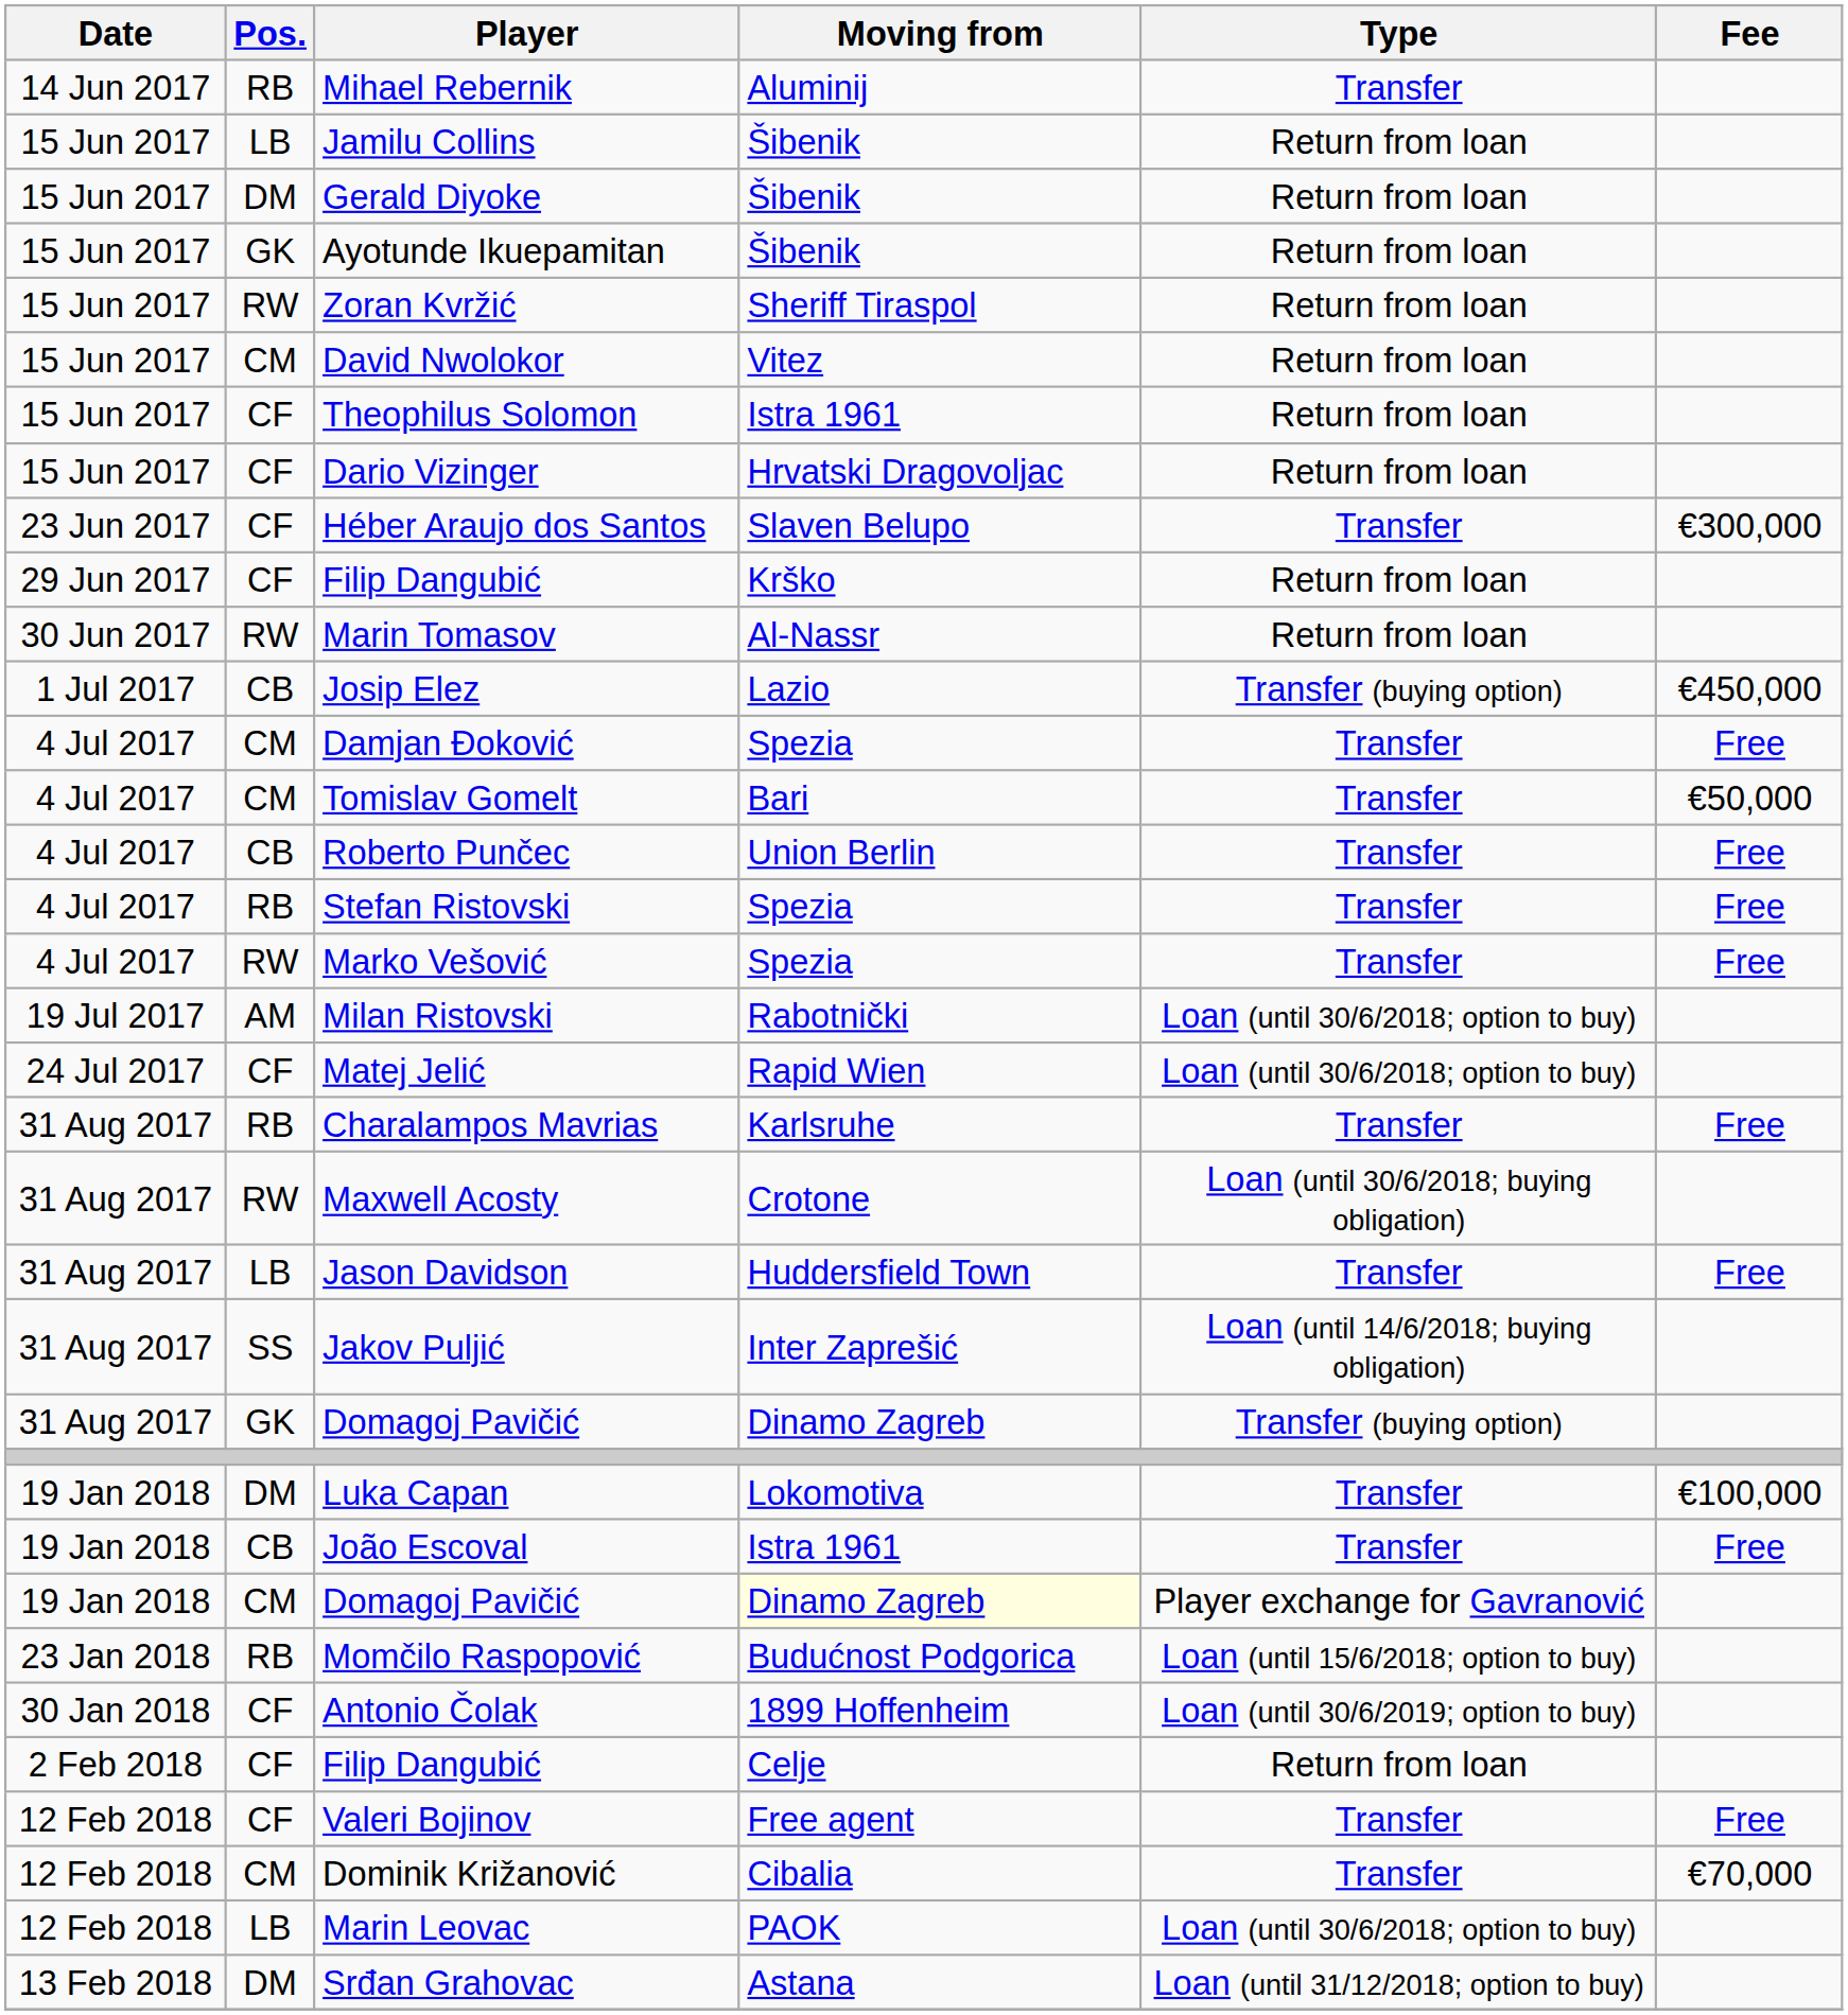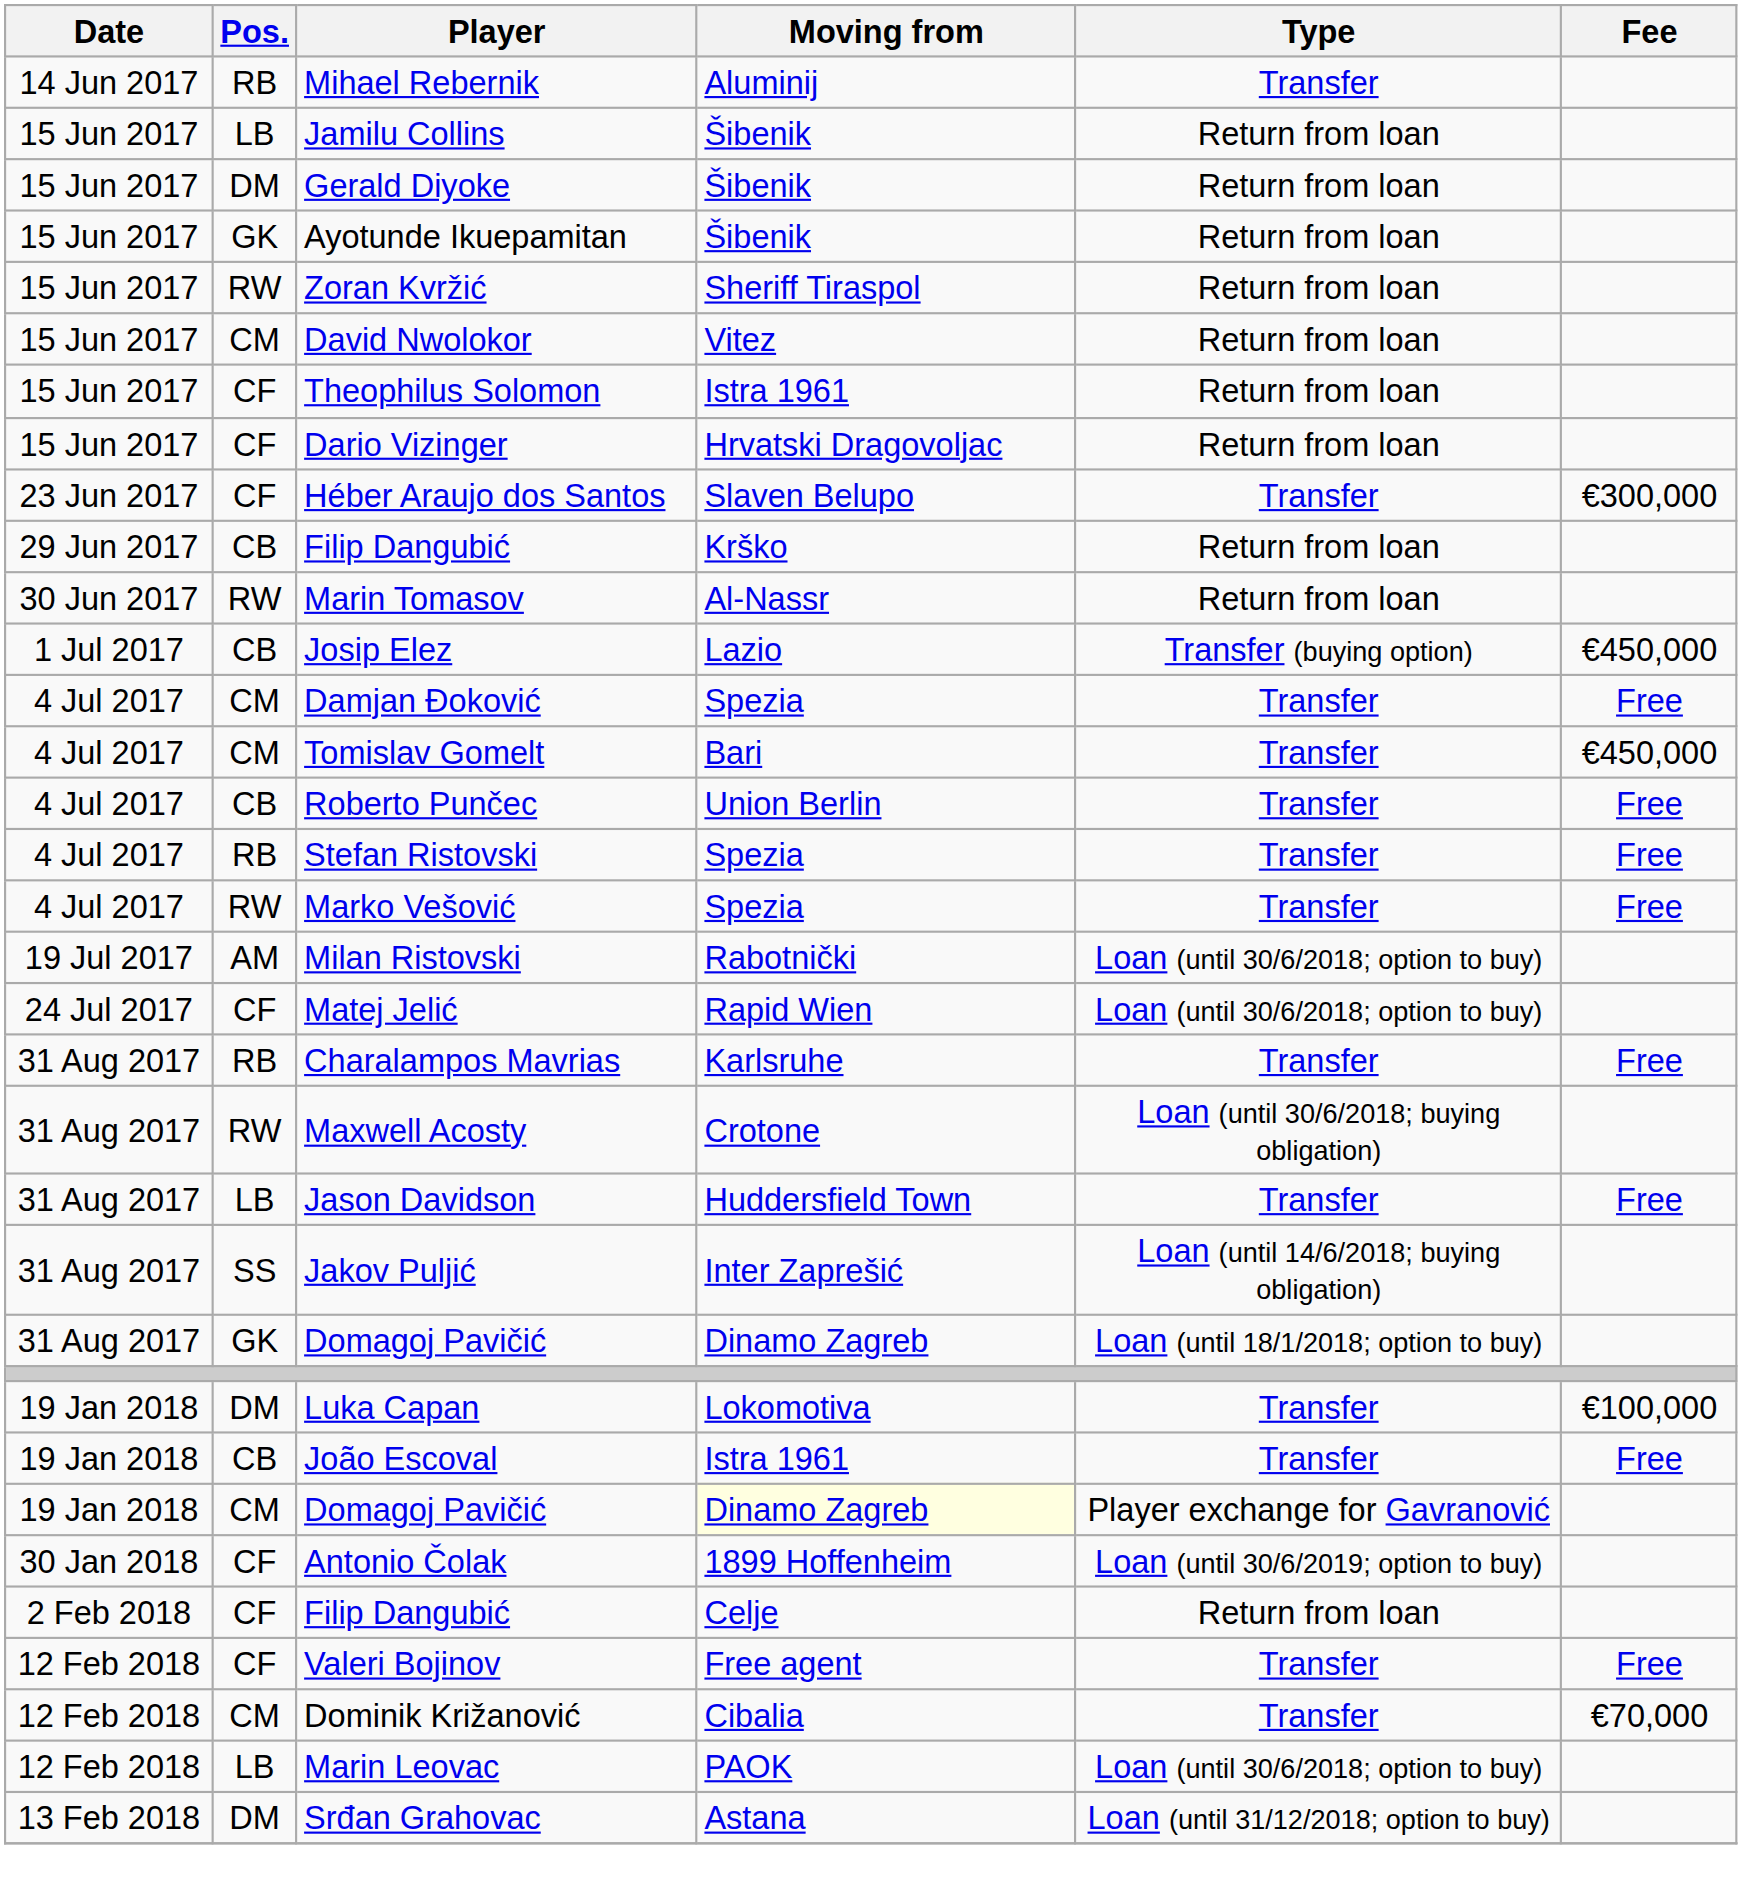29 Jun 2017 / Filip Dangubić | Pos.: CF -> CB
Tomislav Gomelt | Fee: €50,000 -> €450,000
31 Aug 2017 / Domagoj Pavičić | Type: Transfer (buying option) -> Loan (until 18/1/2018; option to buy)
- row: 23 Jan 2018 | RB | Momčilo Raspopović | Budućnost Podgorica | Loan (until 15/6/2018; option to buy)
